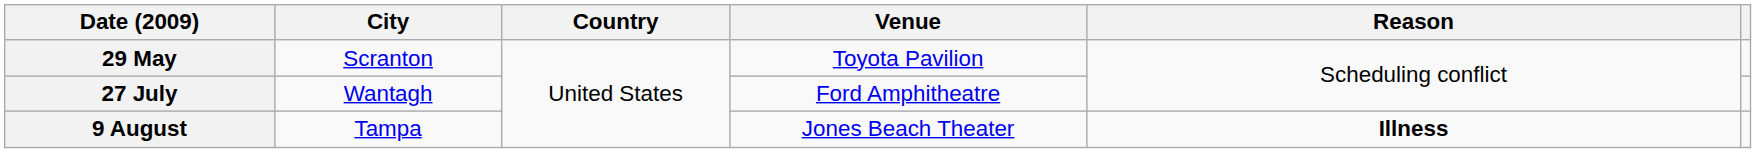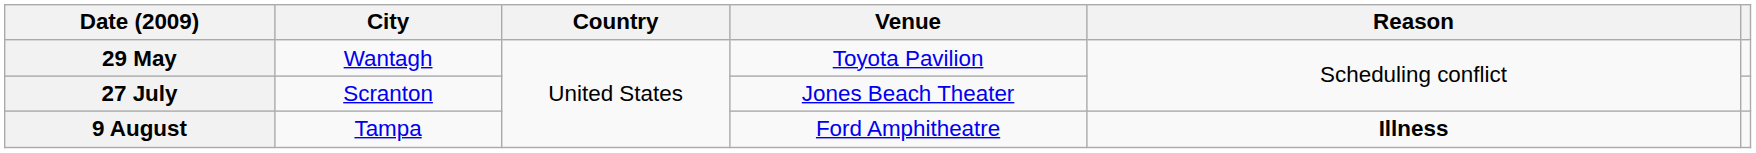29 May | City: Scranton -> Wantagh
27 July | City: Wantagh -> Scranton
27 July | Venue: Ford Amphitheatre -> Jones Beach Theater
9 August | Venue: Jones Beach Theater -> Ford Amphitheatre
